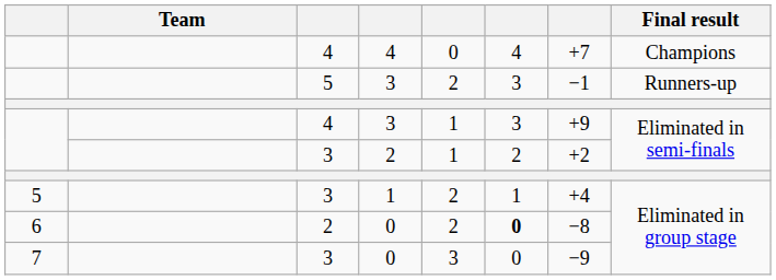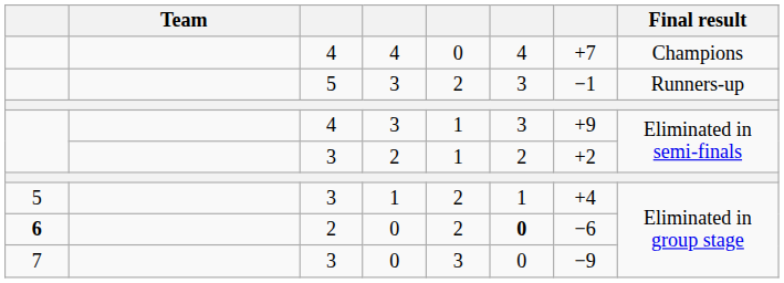2 / 0 | column 1: normal -> bold
2 / 0 | column 7: −8 -> −6
